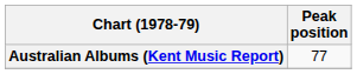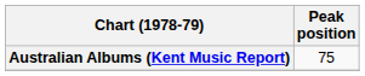Australian Albums (Kent Music Report) | Peak position: 77 -> 75
